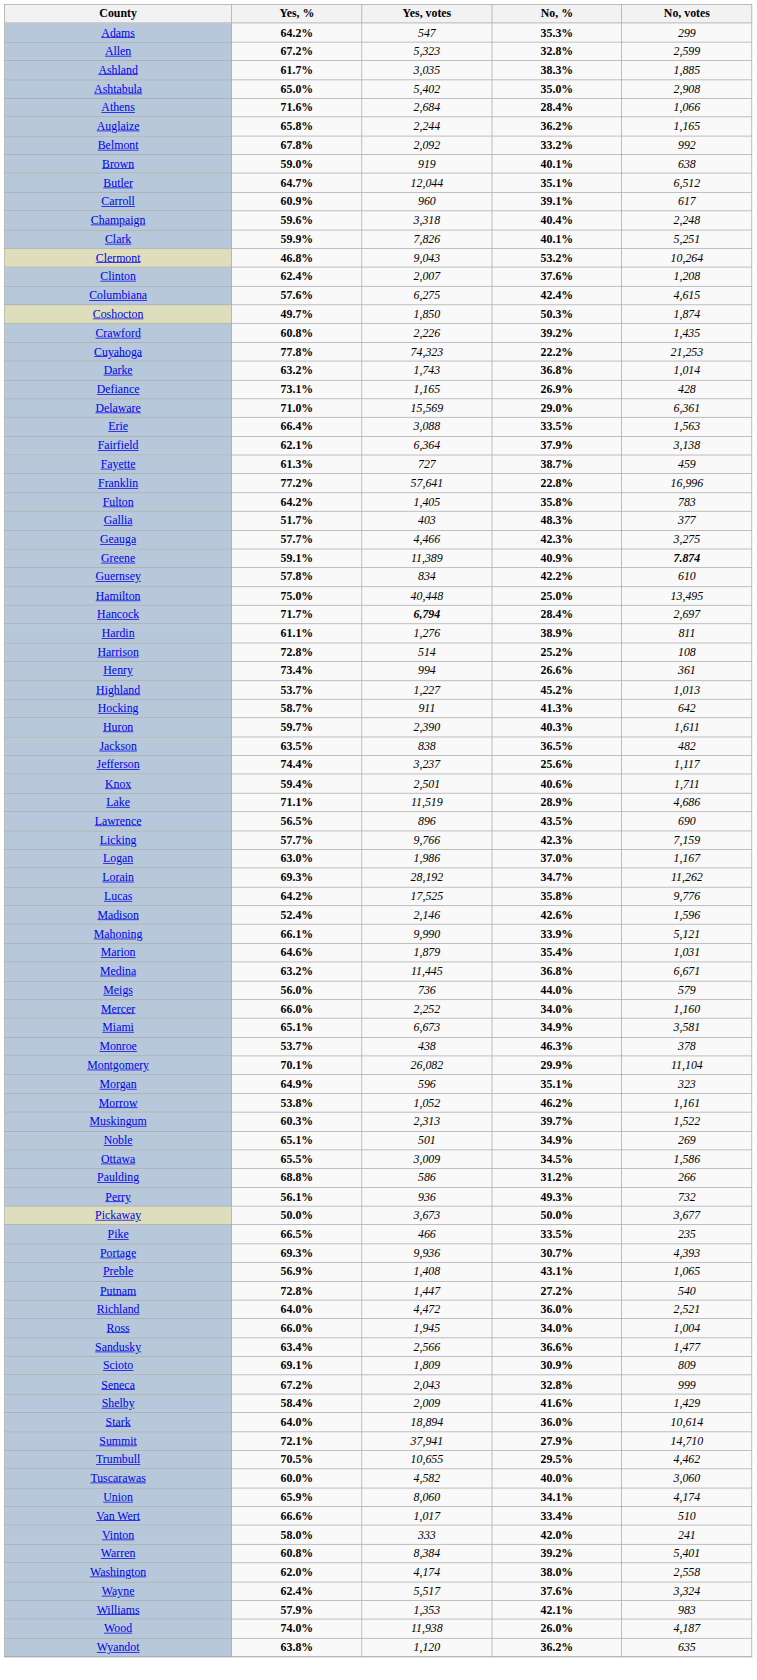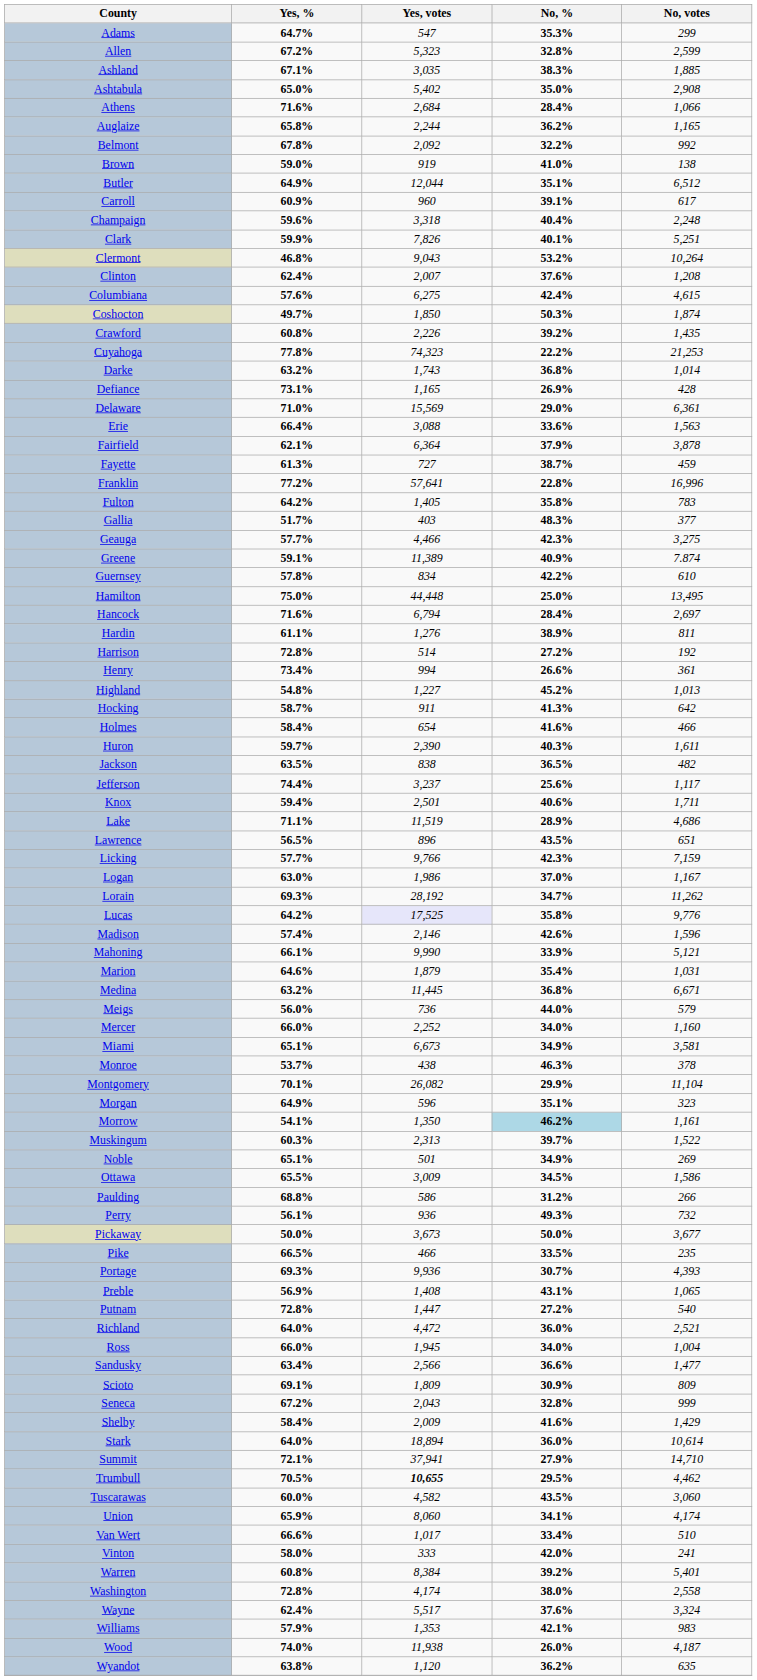Adams | Yes, %: 64.2% -> 64.7%
Ashland | Yes, %: 61.7% -> 67.1%
Belmont | No, %: 33.2% -> 32.2%
Brown | No, %: 40.1% -> 41.0%
Brown | No, votes: 638 -> 138
Butler | Yes, %: 64.7% -> 64.9%
Erie | No, %: 33.5% -> 33.6%
Fairfield | No, votes: 3,138 -> 3,878
Greene | No, votes: bold -> normal
Hamilton | Yes, votes: 40,448 -> 44,448
Hancock | Yes, %: 71.7% -> 71.6%
Hancock | Yes, votes: bold -> normal
Harrison | No, %: 25.2% -> 27.2%
Harrison | No, votes: 108 -> 192
Highland | Yes, %: 53.7% -> 54.8%
+ row: Holmes | 58.4% | 654 | 41.6% | 466
Lawrence | No, votes: 690 -> 651
Lucas | Yes, votes: no background -> lavender background
Madison | Yes, %: 52.4% -> 57.4%
Morrow | Yes, %: 53.8% -> 54.1%
Morrow | Yes, votes: 1,052 -> 1,350
Morrow | No, %: no background -> lightblue background
Trumbull | Yes, votes: normal -> bold
Tuscarawas | No, %: 40.0% -> 43.5%
Washington | Yes, %: 62.0% -> 72.8%
